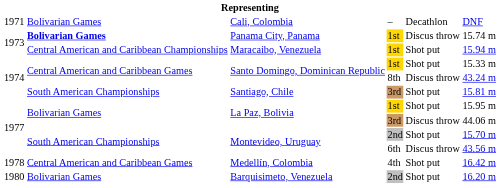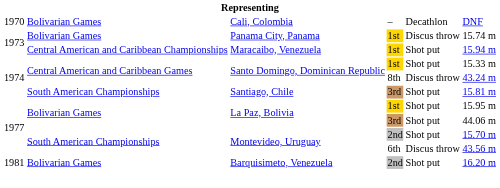Cali, Colombia | column 1: 1971 -> 1970
Panama City, Panama | column 2: bold -> normal
La Paz, Bolivia / 3rd | column 5: Discus throw -> Shot put
- row: 1978 | Central American and Caribbean Games | Medellín, Colombia | 4th | Shot put | 16.42 m
Barquisimeto, Venezuela | column 1: 1980 -> 1981
